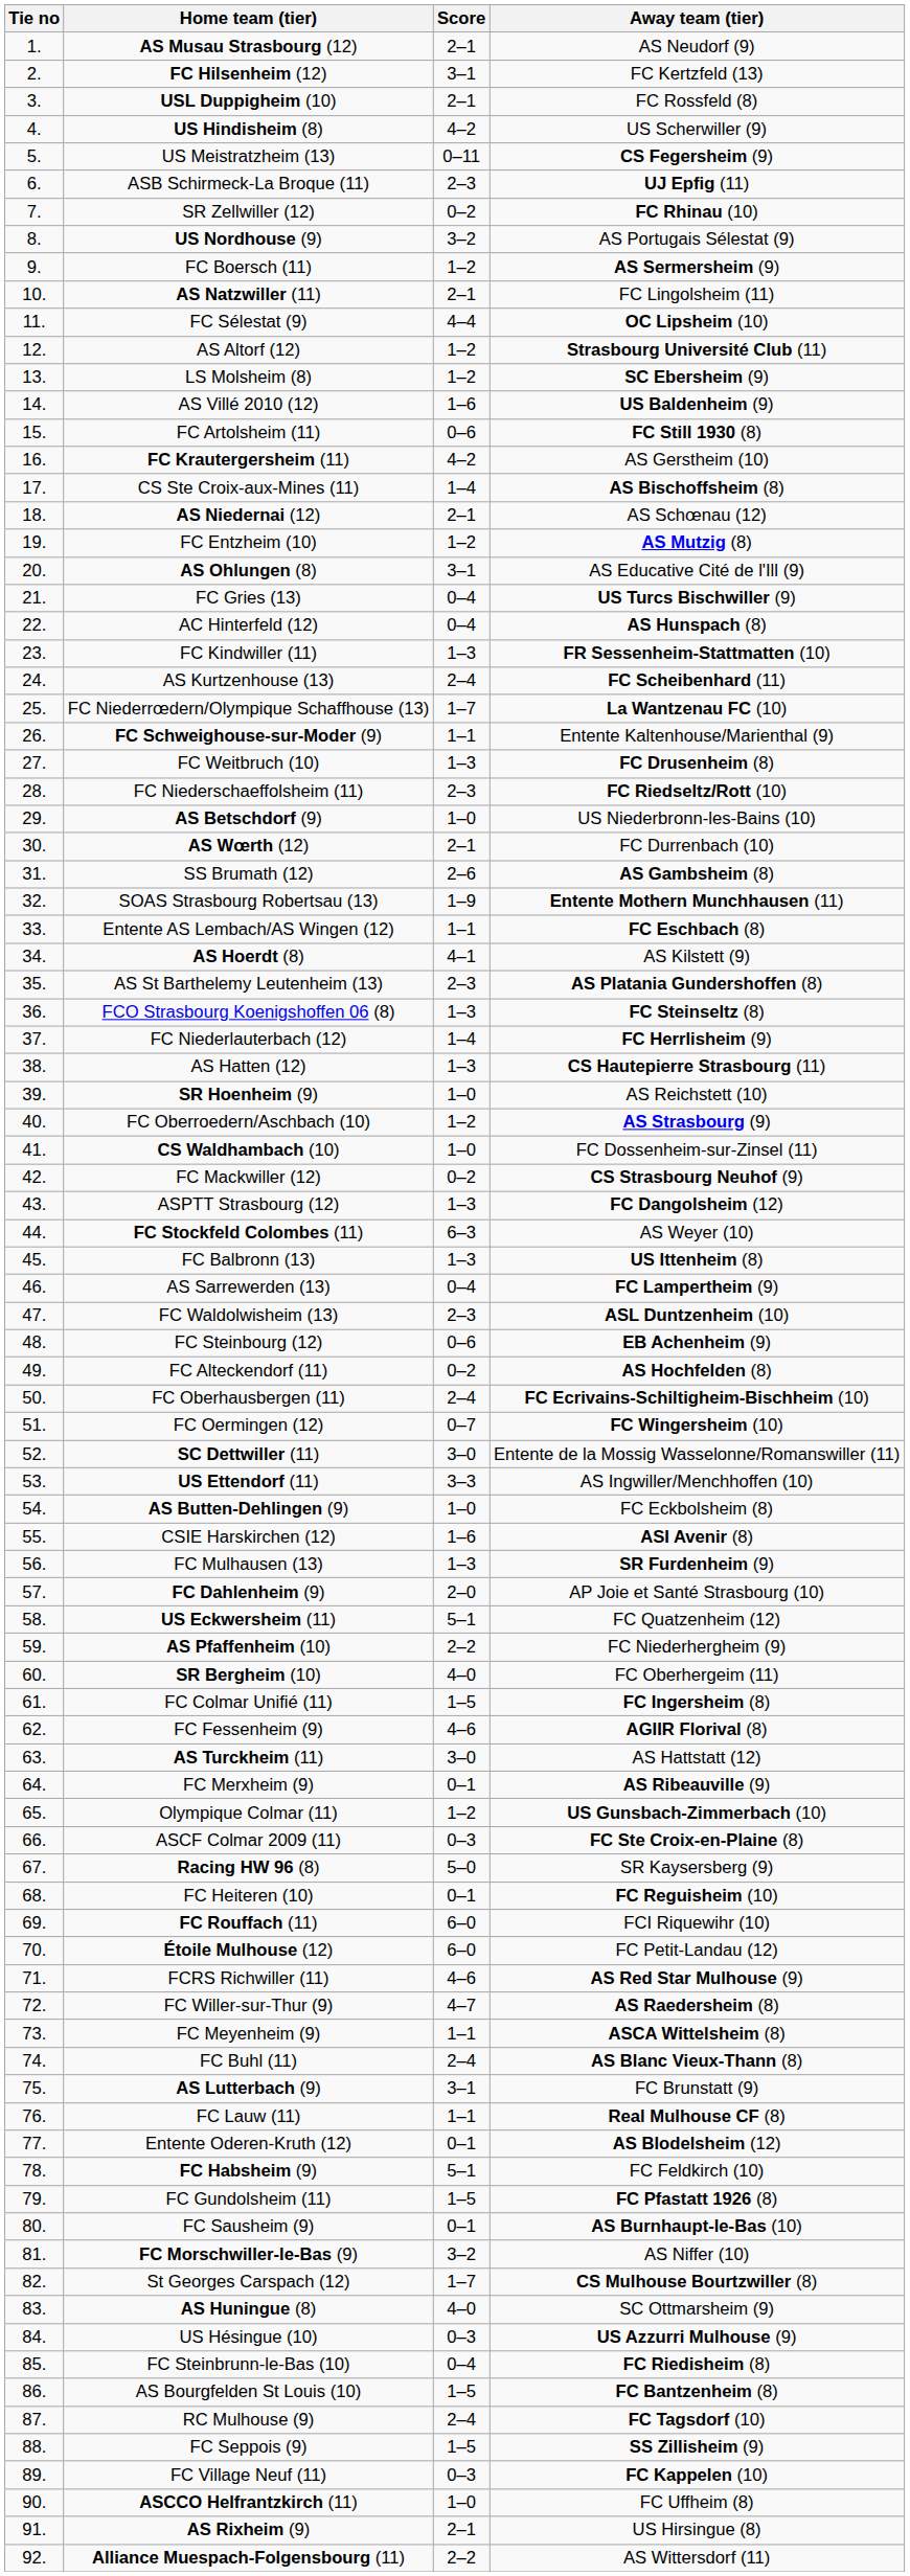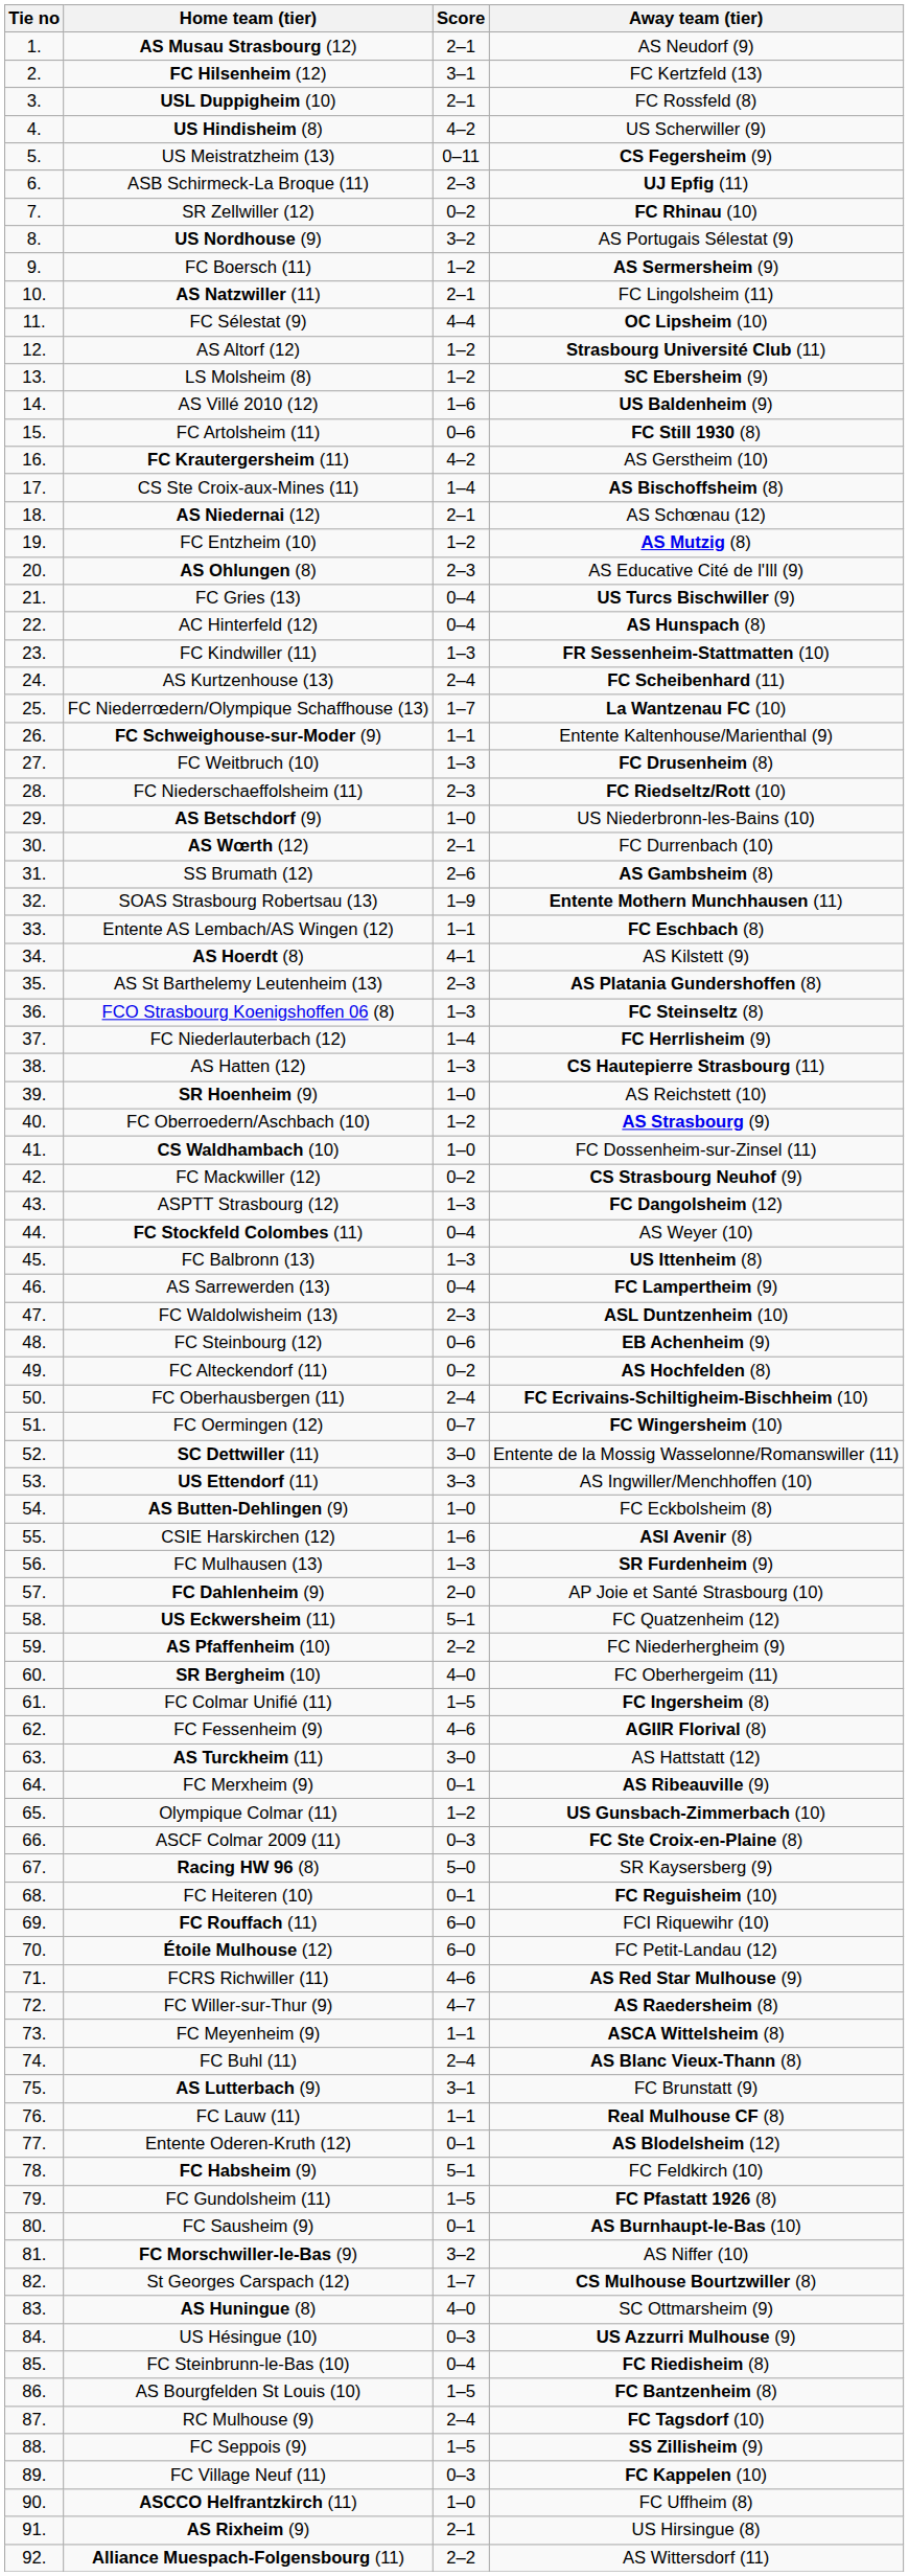AS Ohlungen (8) | Score: 3–1 -> 2–3
FC Stockfeld Colombes (11) | Score: 6–3 -> 0–4
